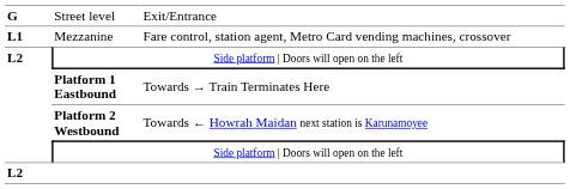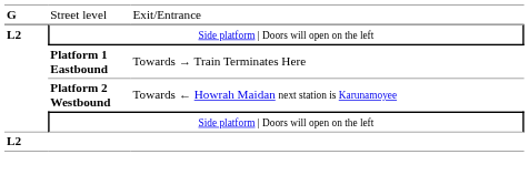- row: L1 | Mezzanine | Fare control, station agent, Metro Card vending machines, crossover
